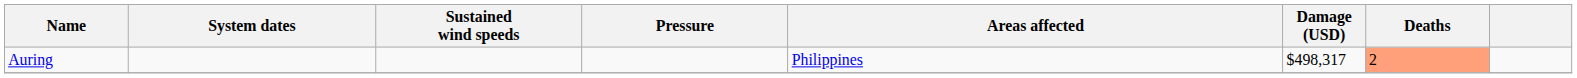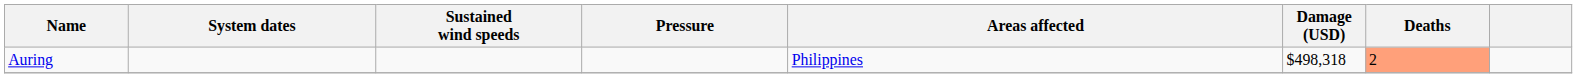Auring | Damage (USD): $498,317 -> $498,318
